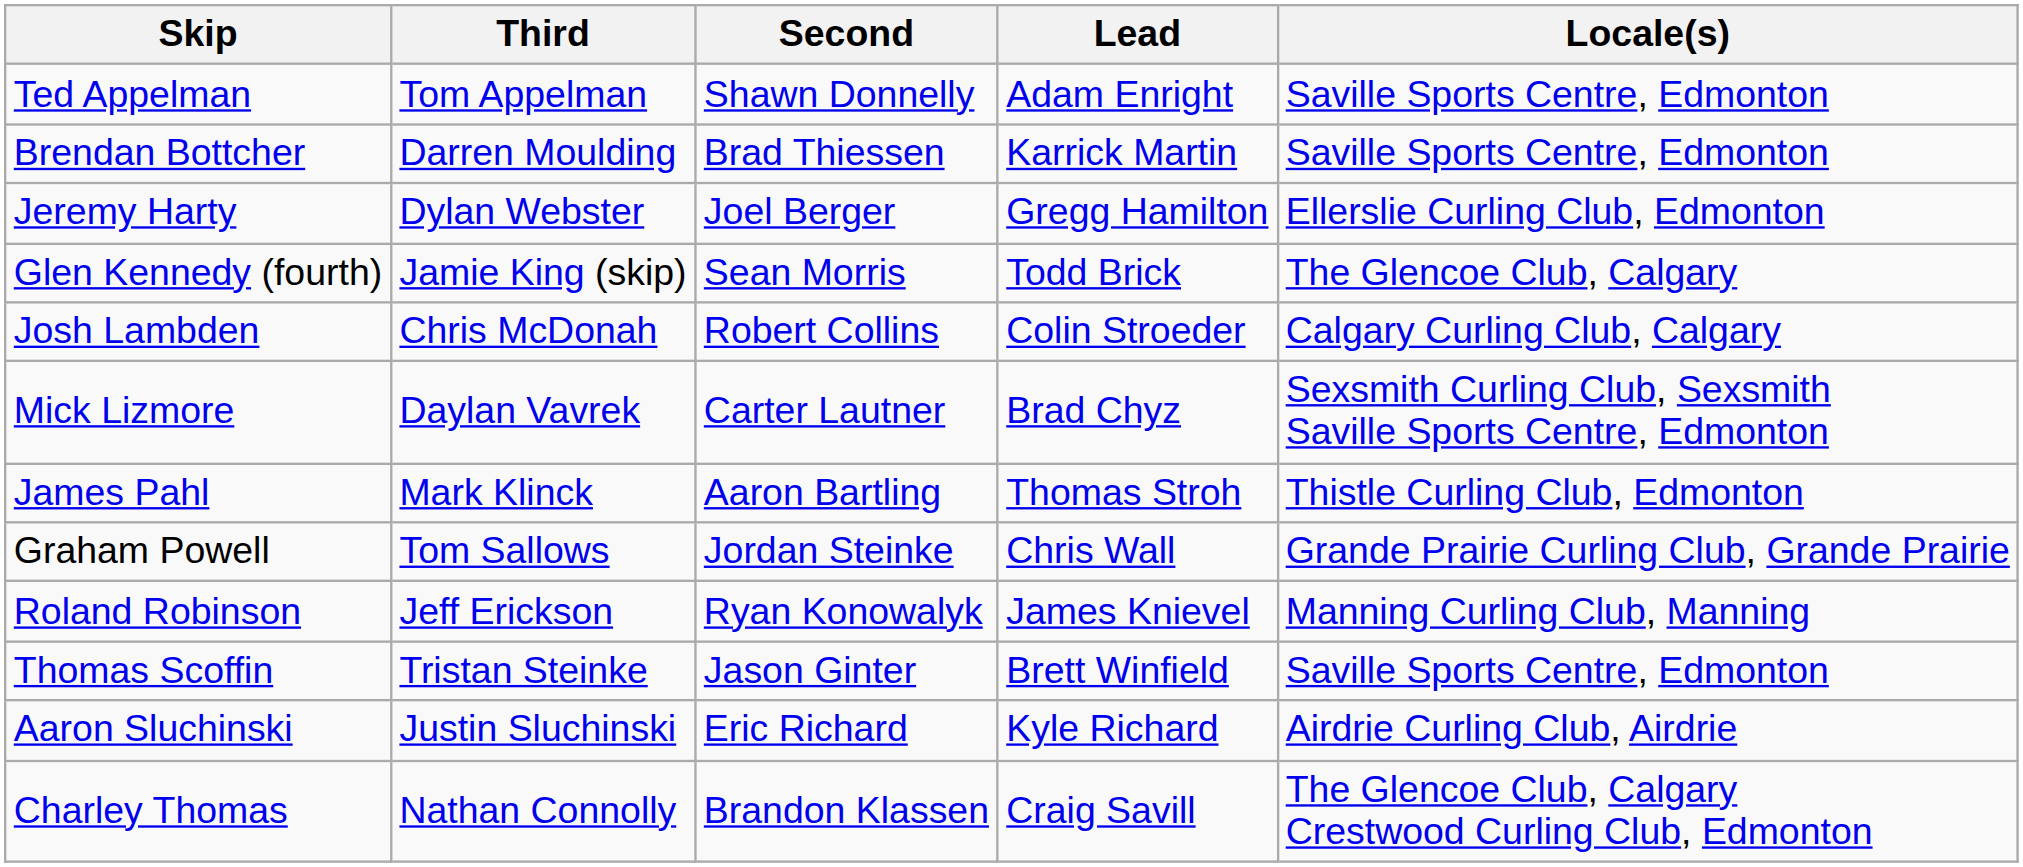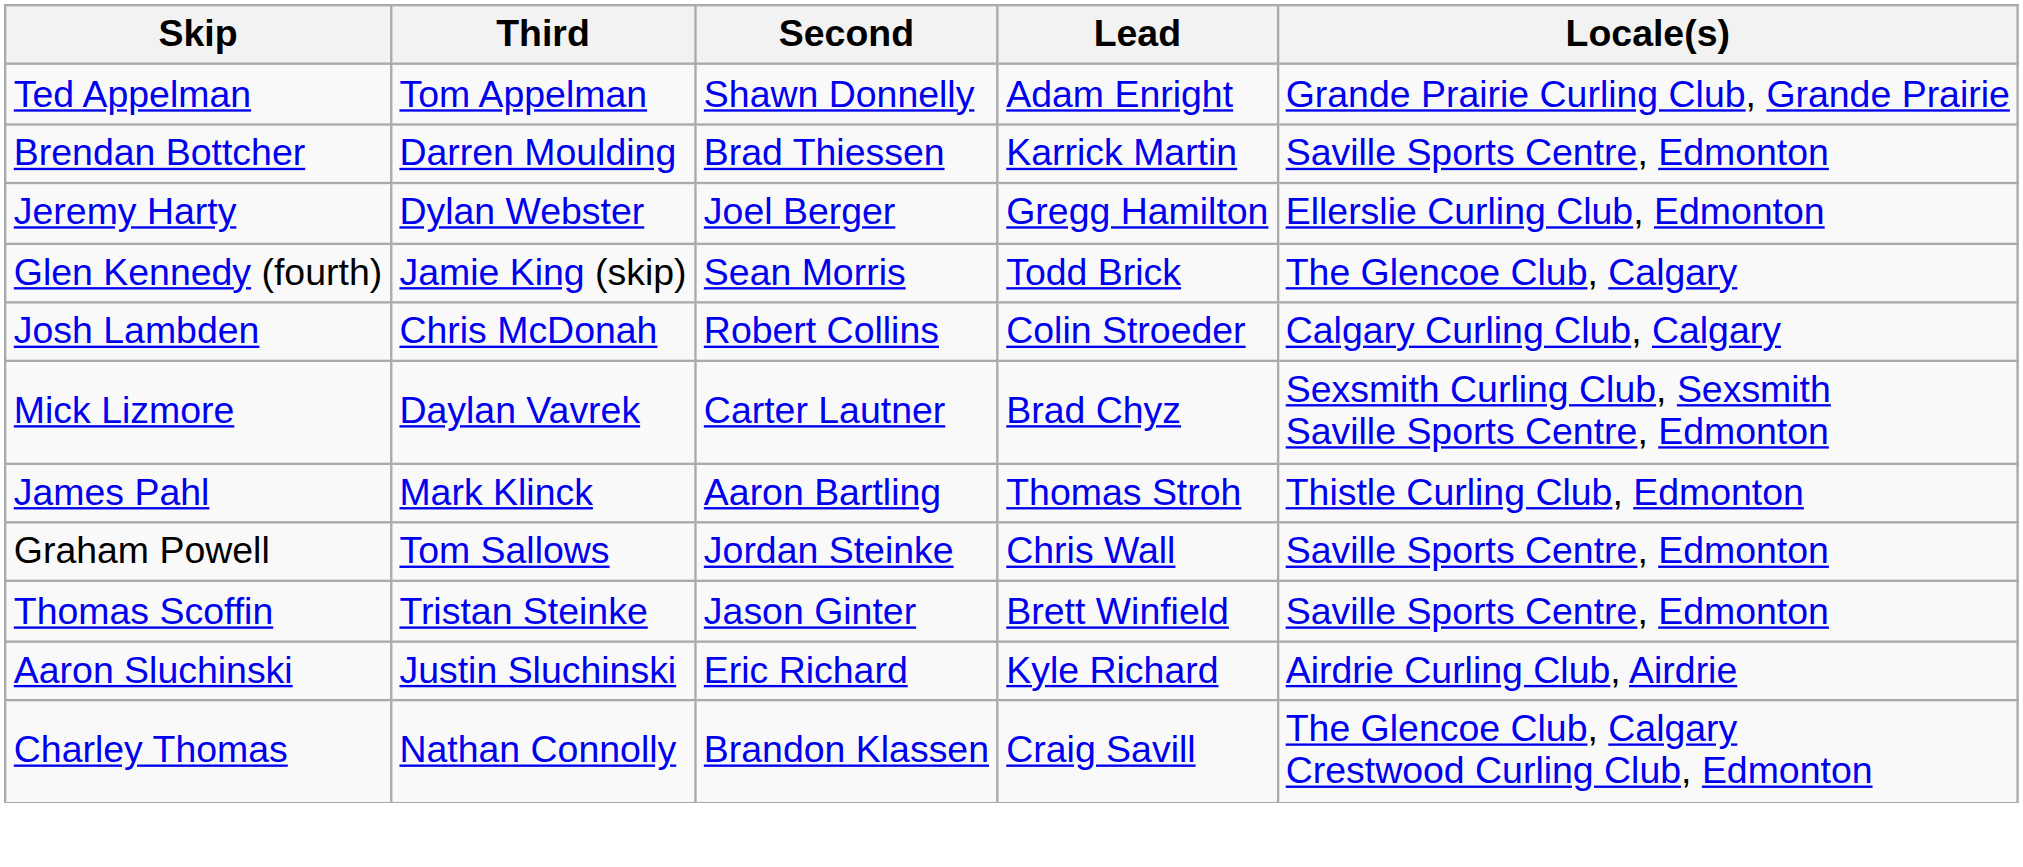Ted Appelman | Locale(s): Saville Sports Centre, Edmonton -> Grande Prairie Curling Club, Grande Prairie
Graham Powell | Locale(s): Grande Prairie Curling Club, Grande Prairie -> Saville Sports Centre, Edmonton
- row: Roland Robinson | Jeff Erickson | Ryan Konowalyk | James Knievel | Manning Curling Club, Manning
